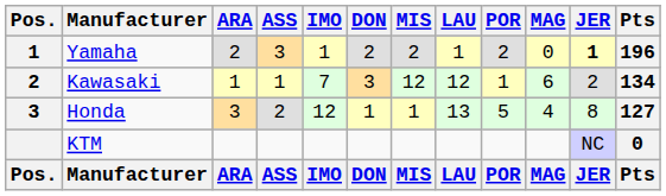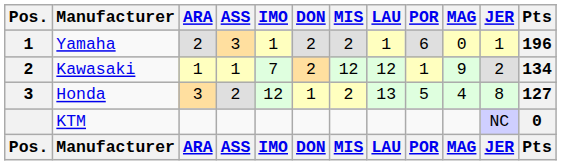Yamaha | POR: 2 -> 6
Yamaha | JER: bold -> normal
Kawasaki | DON: 3 -> 2
Kawasaki | MAG: 6 -> 9
Honda | MIS: 1 -> 2
